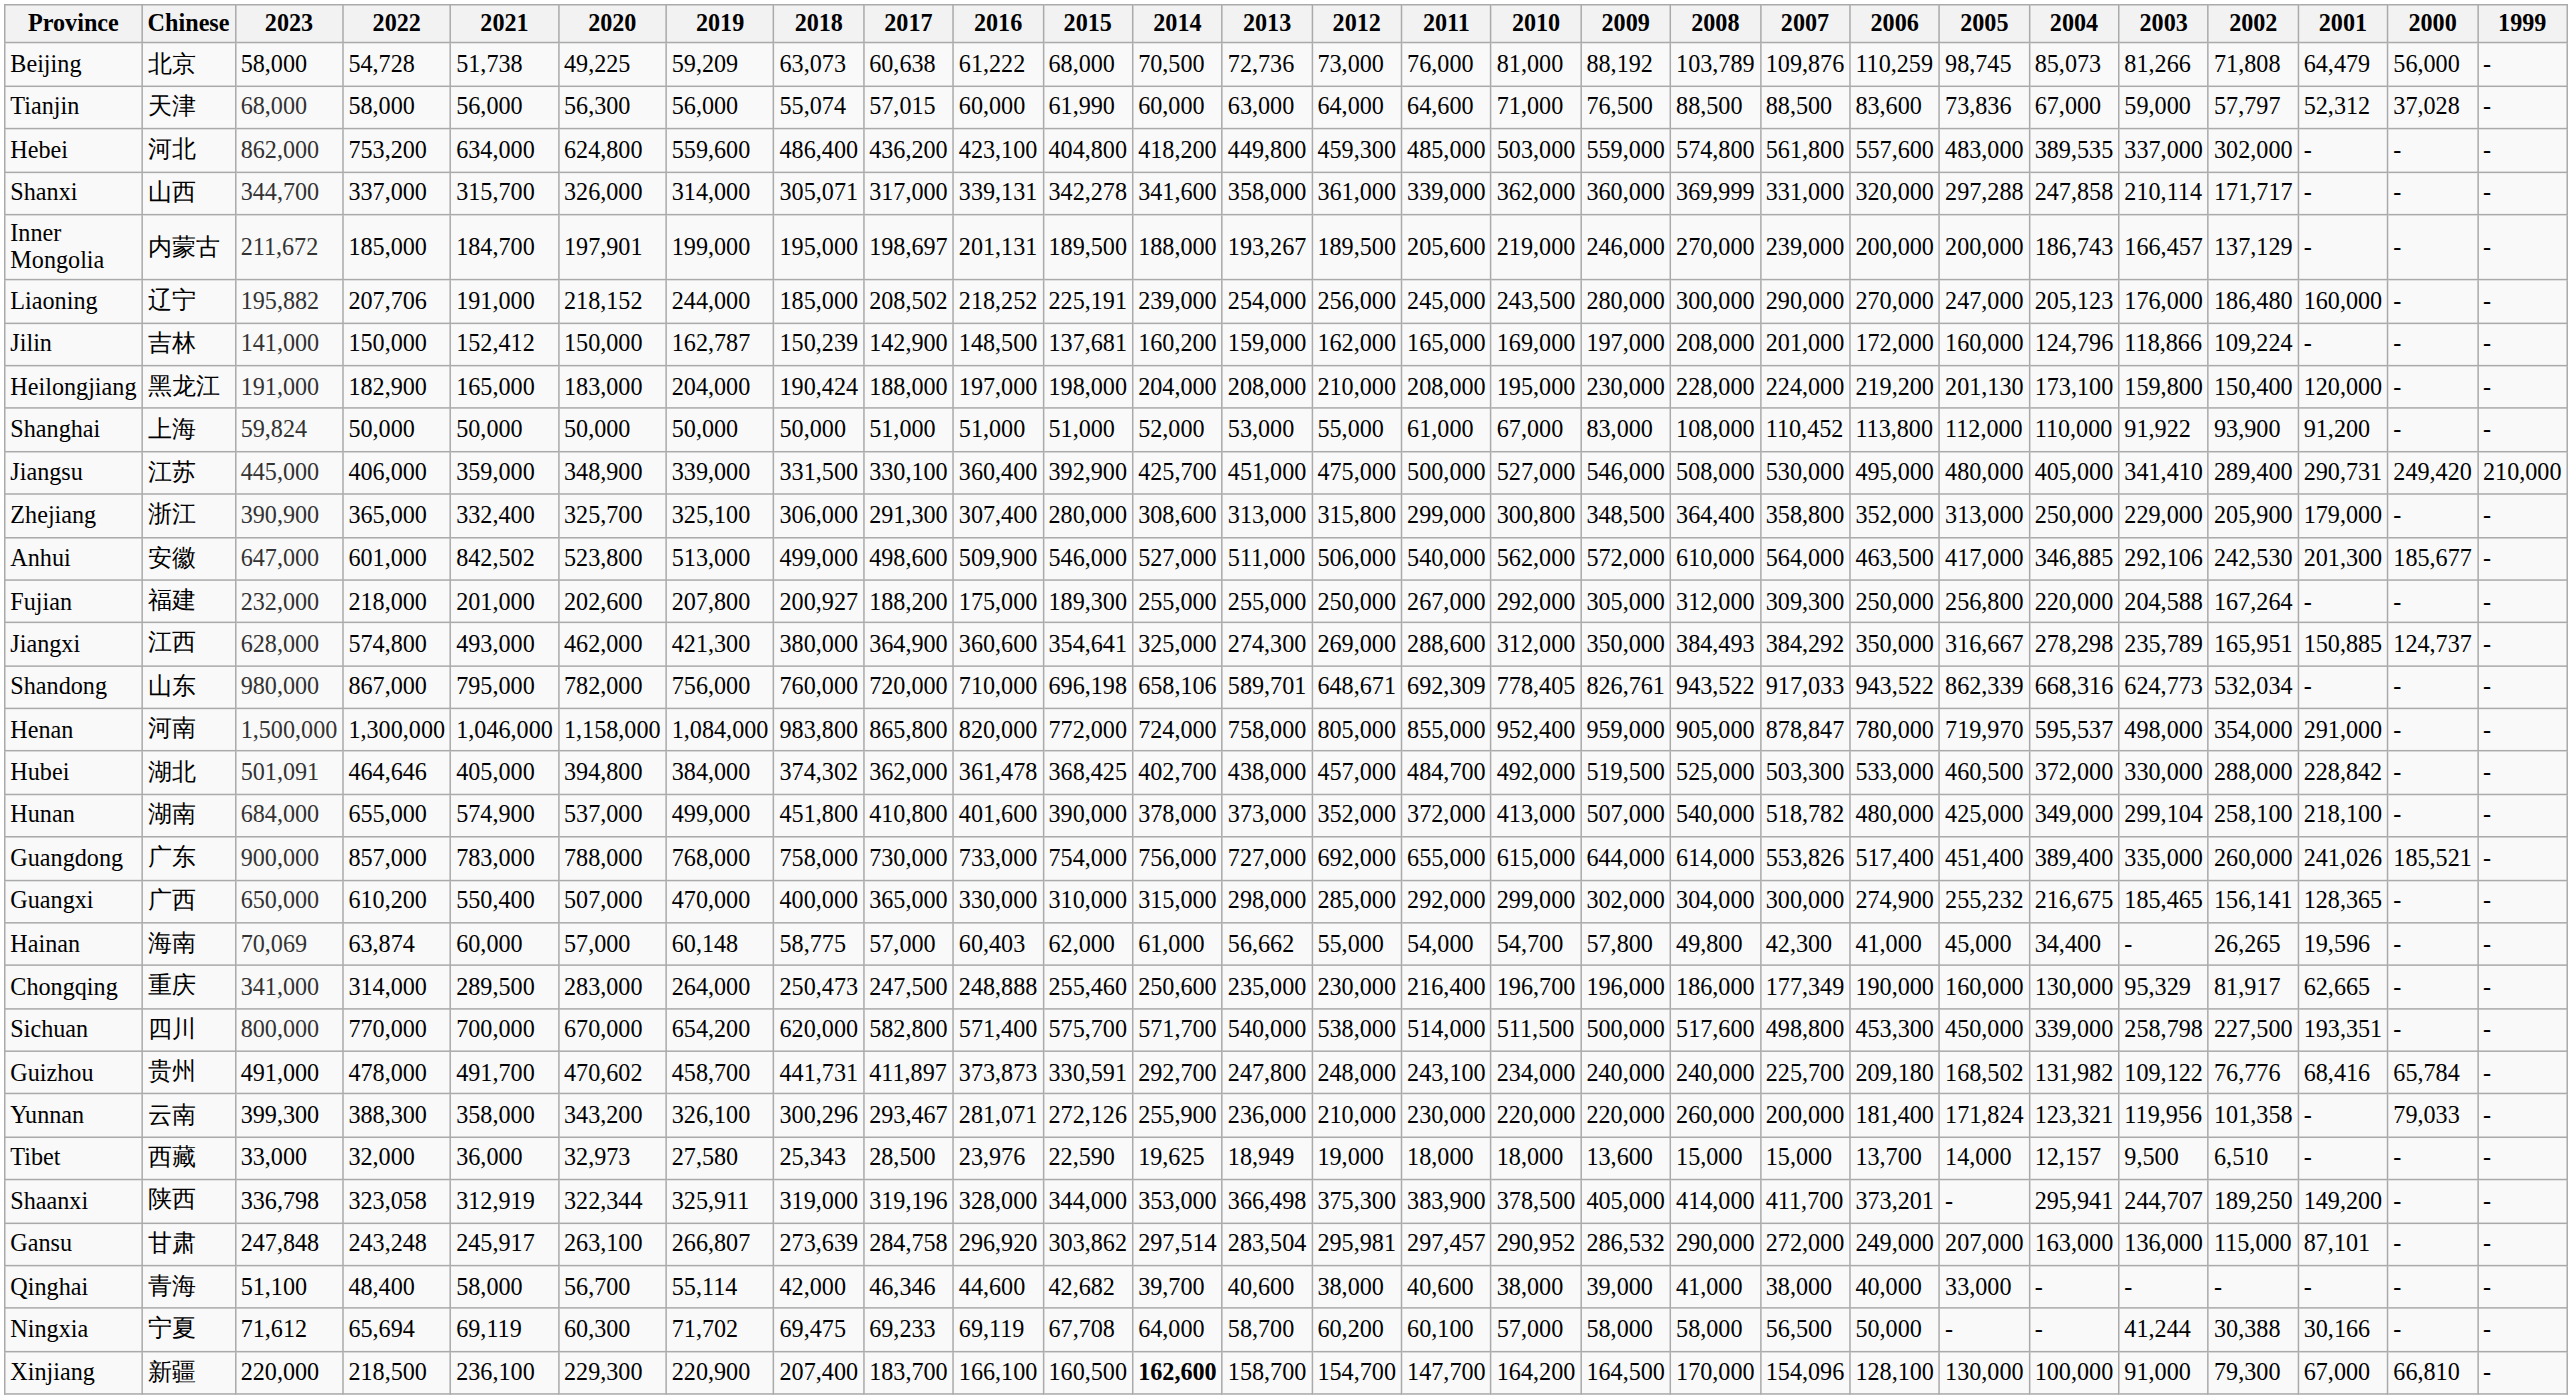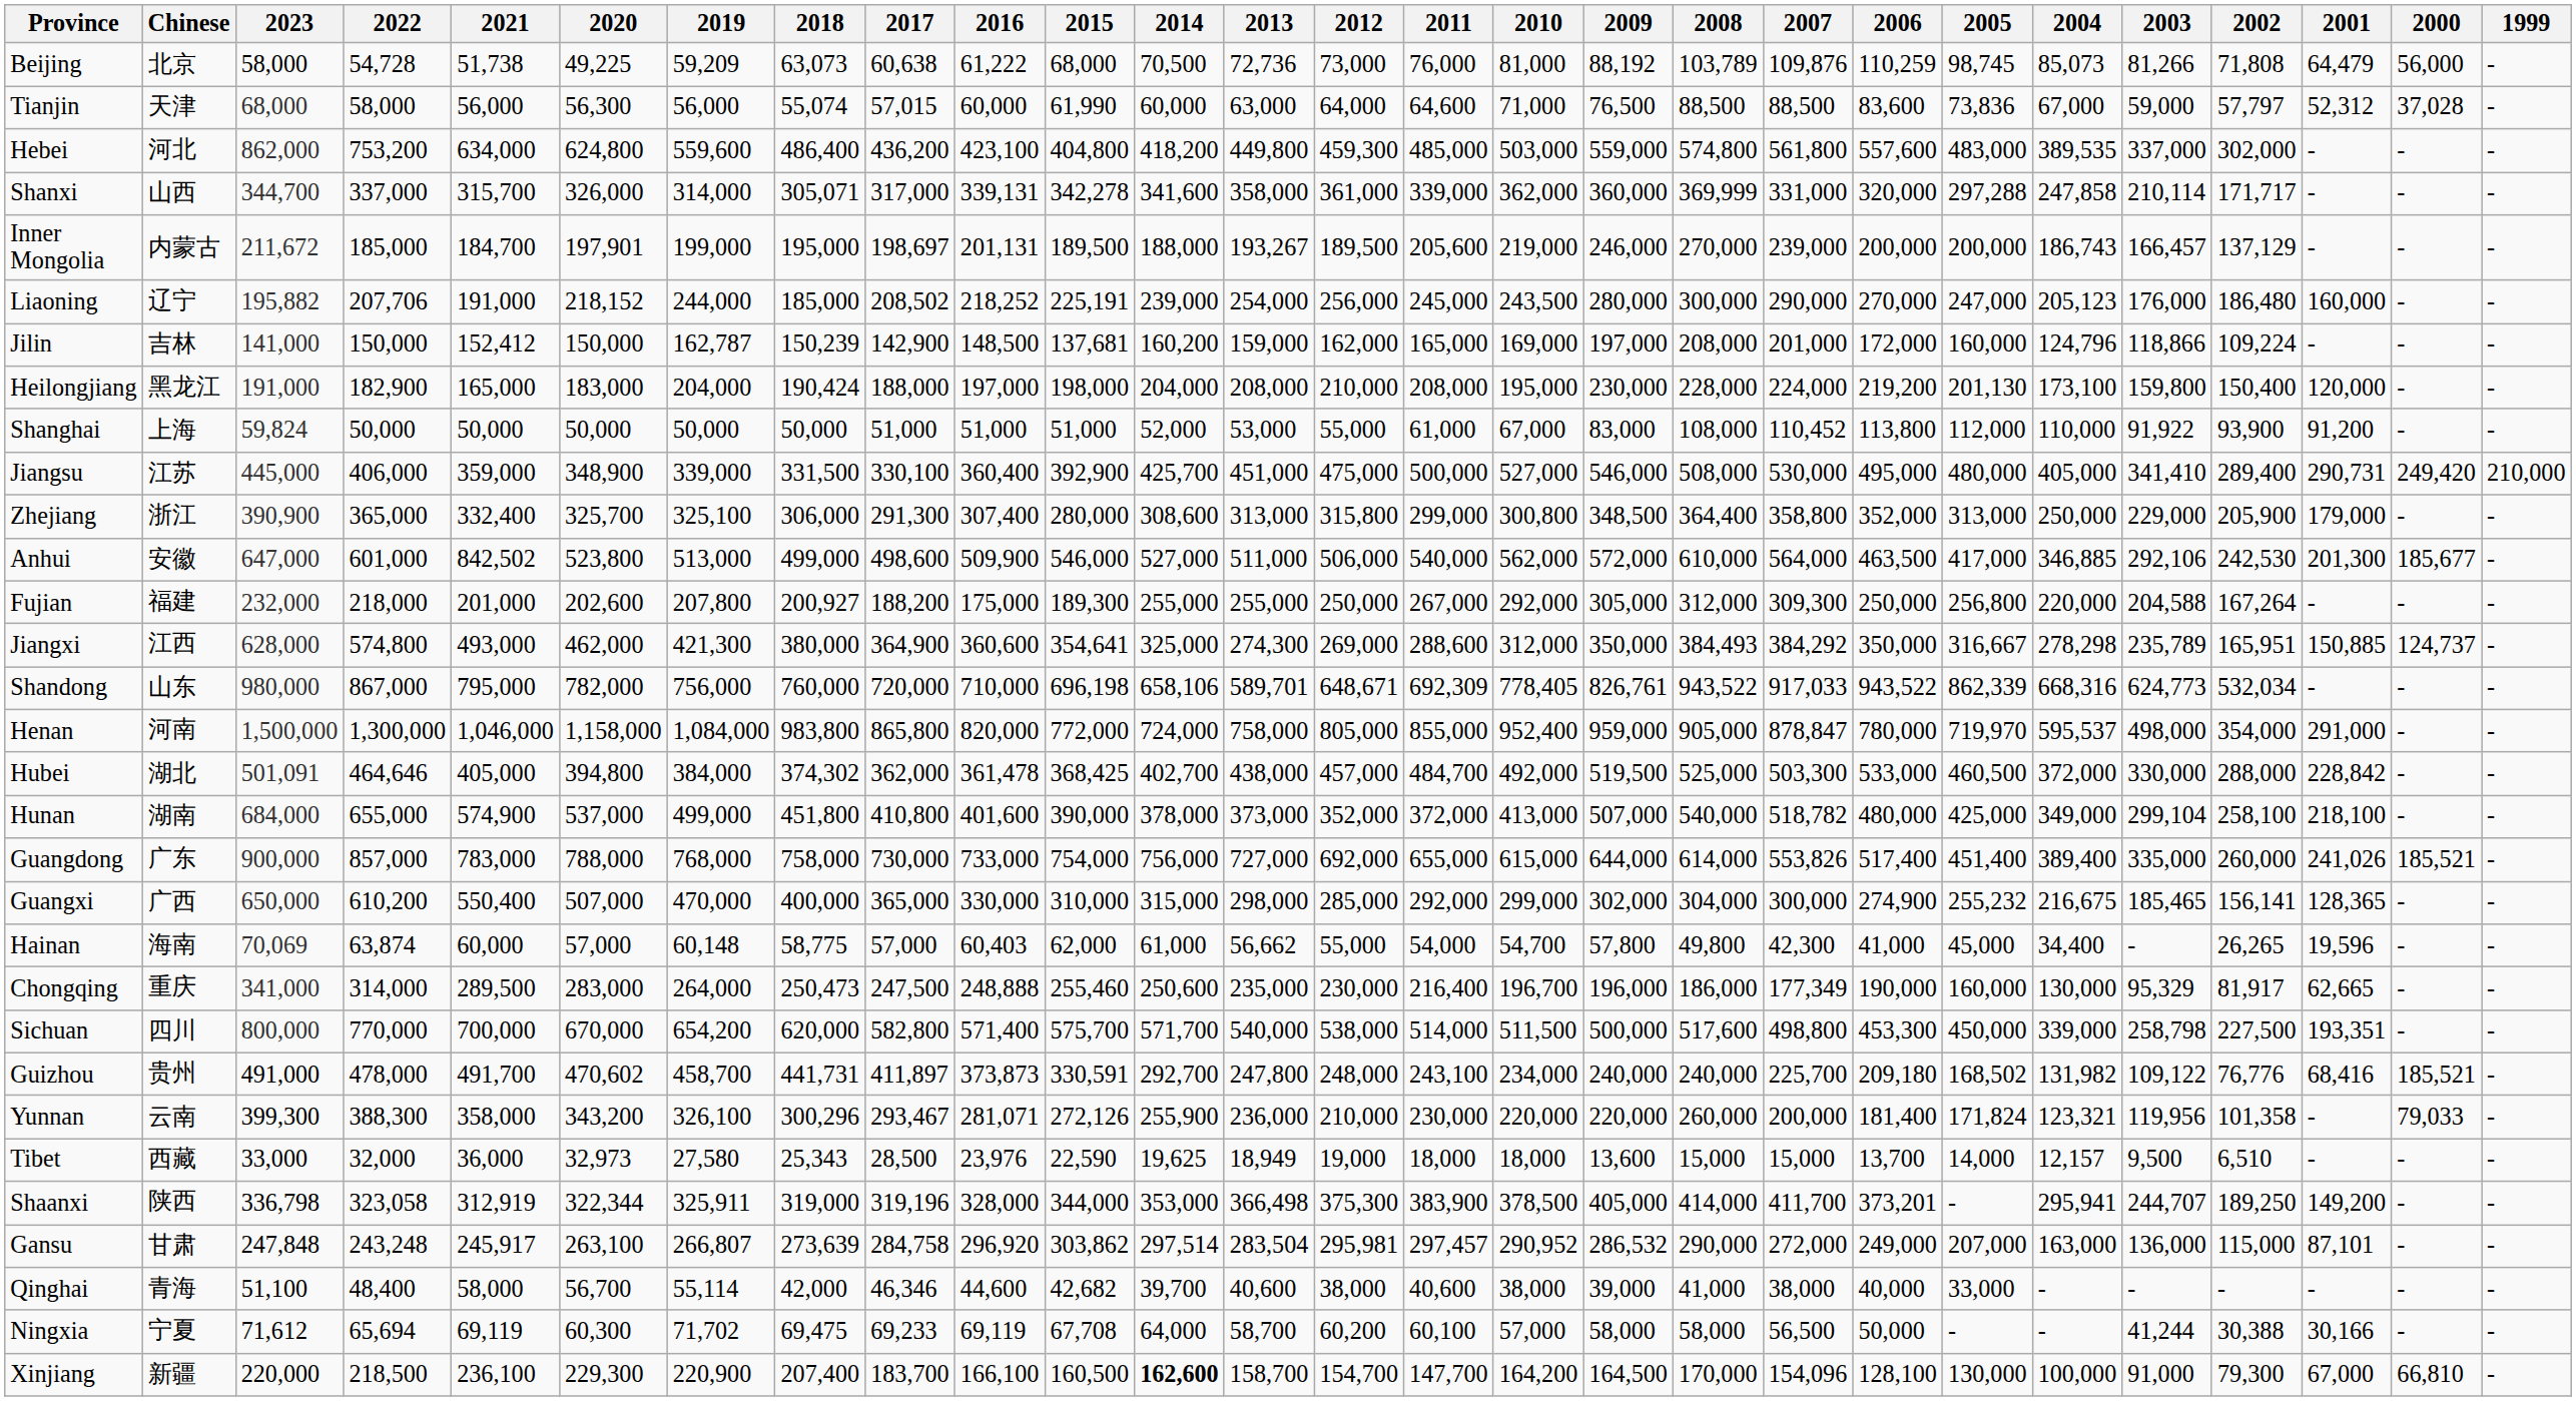Guizhou | 2000: 65,784 -> 185,521
